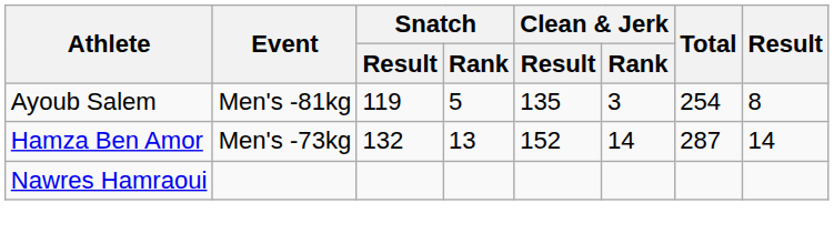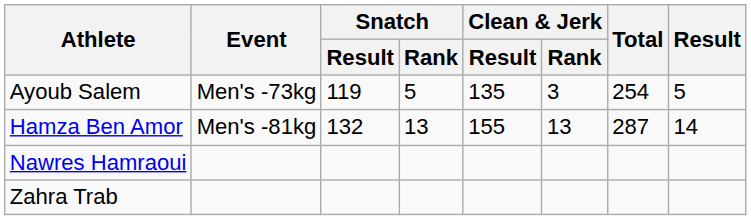Ayoub Salem | Event: Men's -81kg -> Men's -73kg
Ayoub Salem | Result: 8 -> 5
Hamza Ben Amor | Event: Men's -73kg -> Men's -81kg
Hamza Ben Amor | Clean & Jerk / Result: 152 -> 155
Hamza Ben Amor | Clean & Jerk / Rank: 14 -> 13
+ row: Zahra Trab
